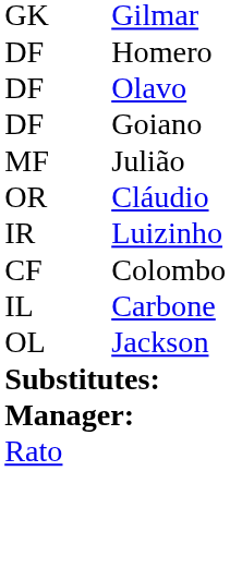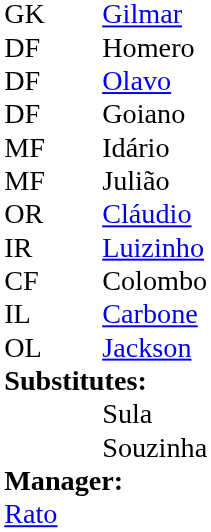+ row: MF | Idário
+ row: Sula
+ row: Souzinha
